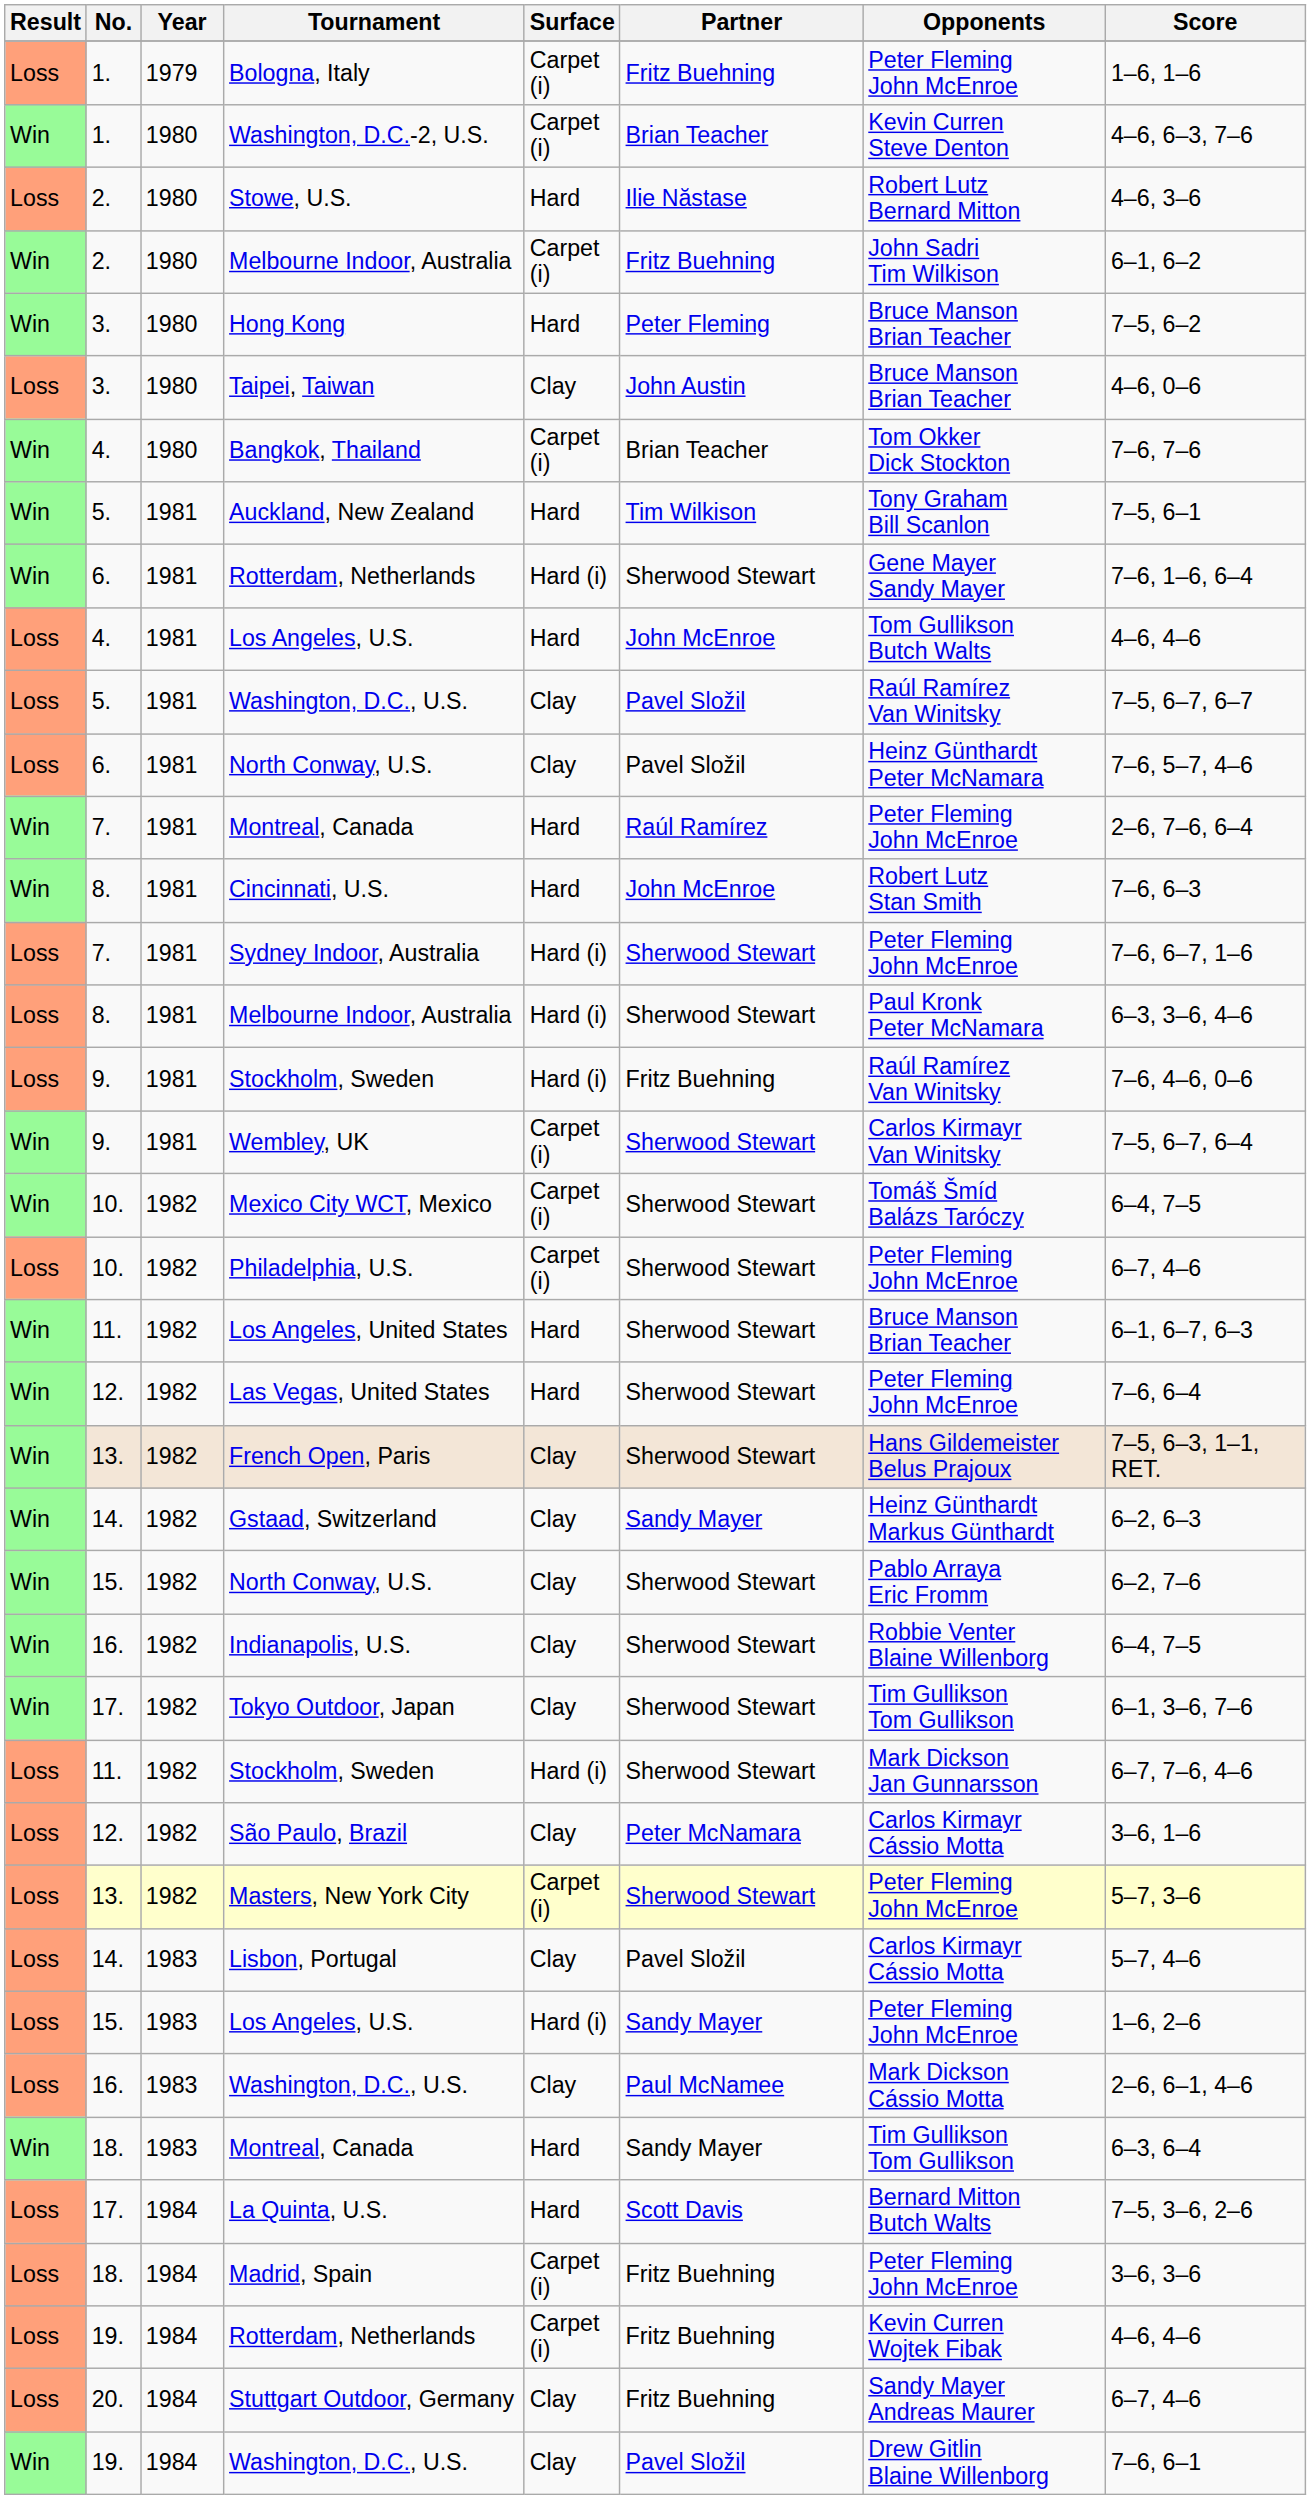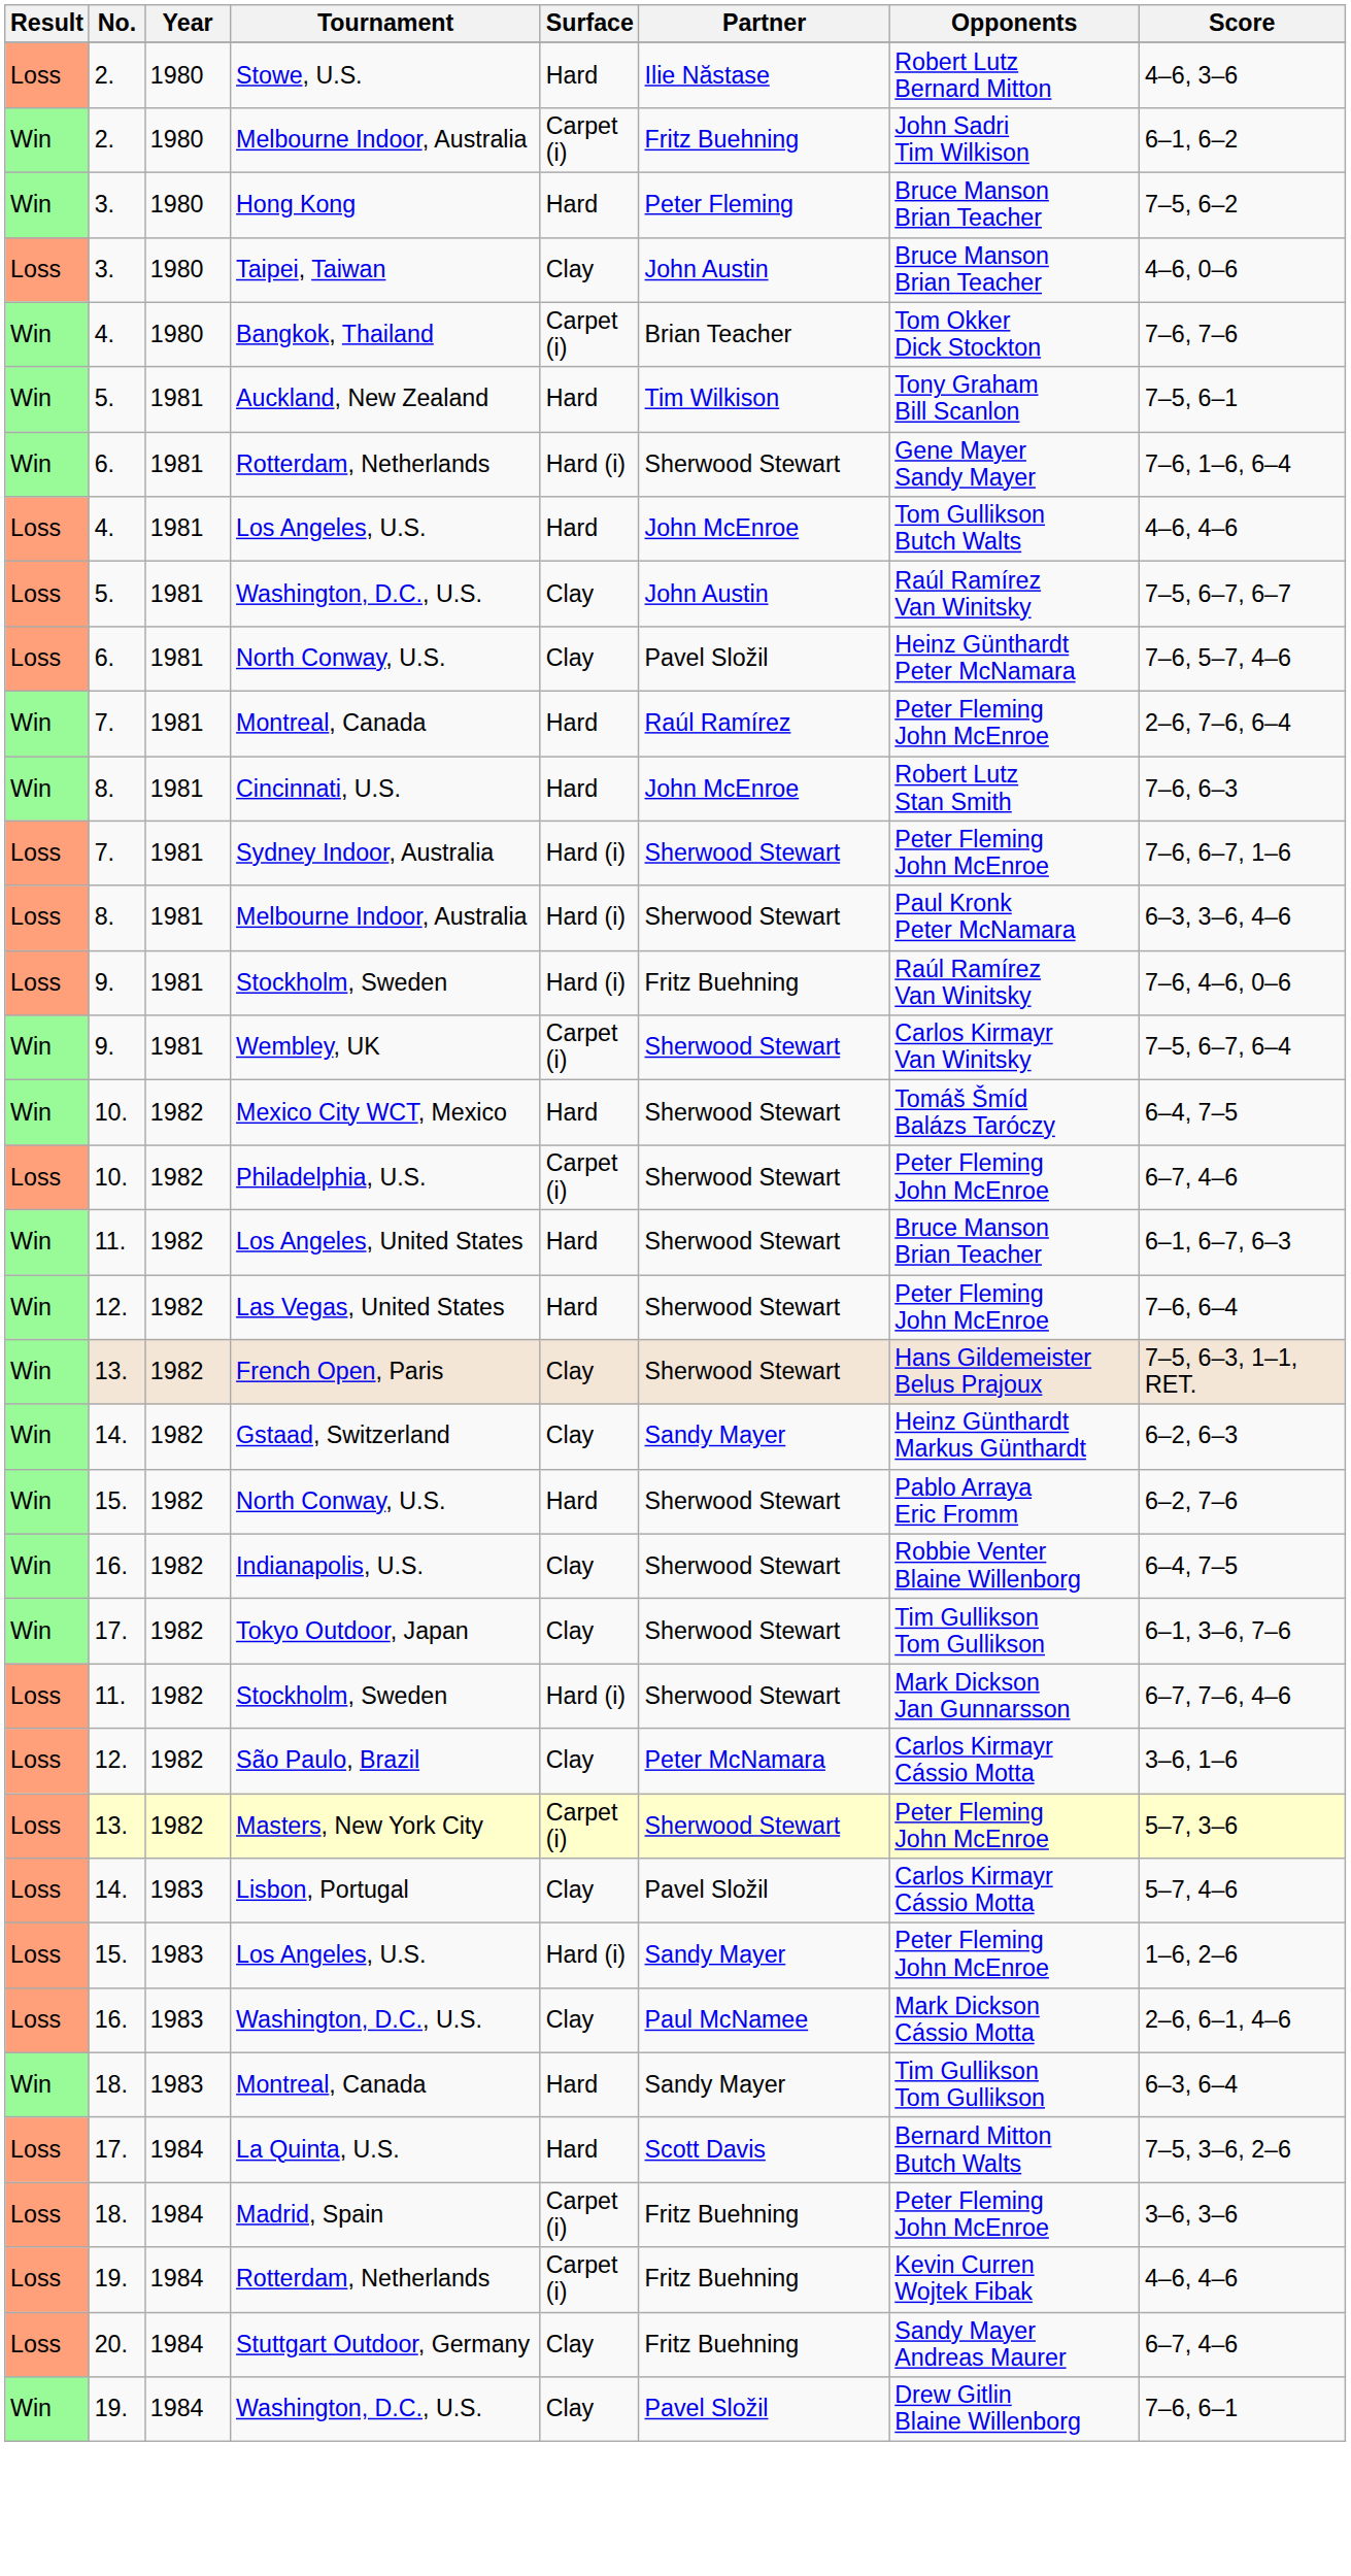- row: Loss | 1. | 1979 | Bologna, Italy | Carpet (i) | Fritz Buehning | Peter Fleming John McEnroe | 1–6, 1–6
- row: Win | 1. | 1980 | Washington, D.C.-2, U.S. | Carpet (i) | Brian Teacher | Kevin Curren Steve Denton | 4–6, 6–3, 7–6
5. / Washington, D.C., U.S. | Partner: Pavel Složil -> John Austin
Mexico City WCT, Mexico | Surface: Carpet (i) -> Hard
15. / North Conway, U.S. | Surface: Clay -> Hard
